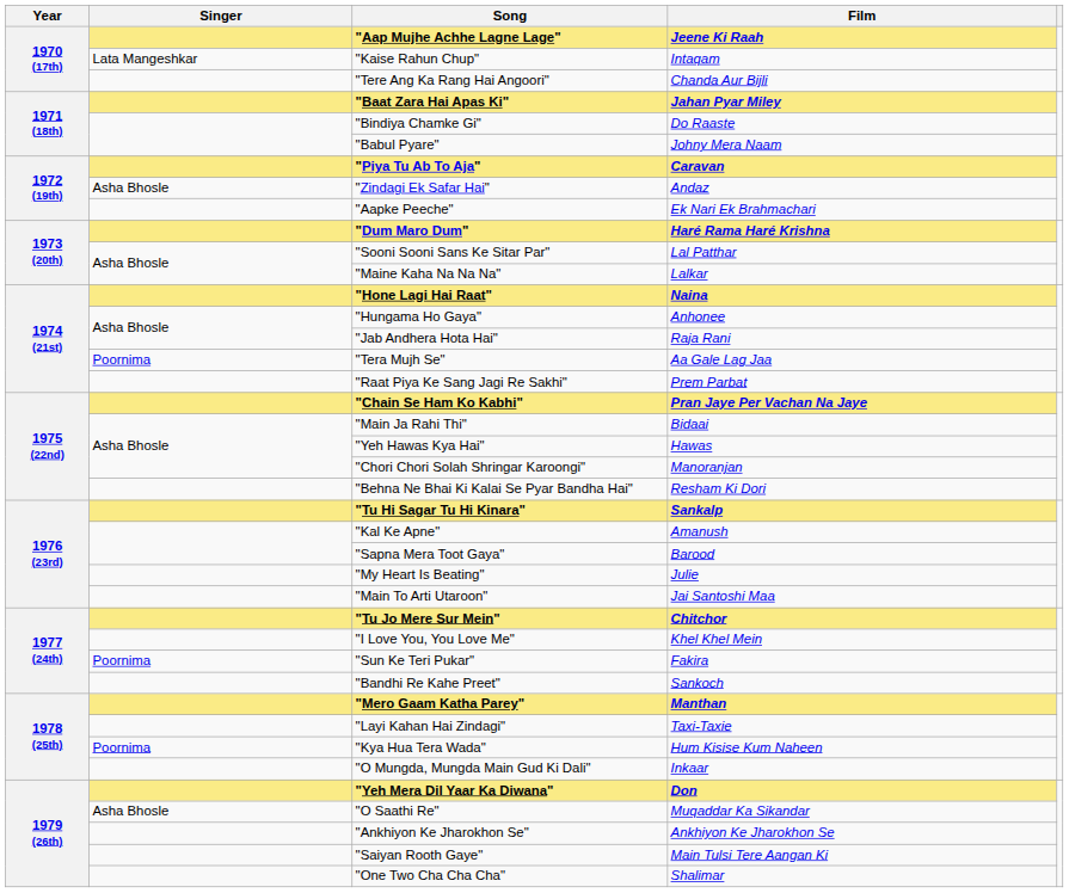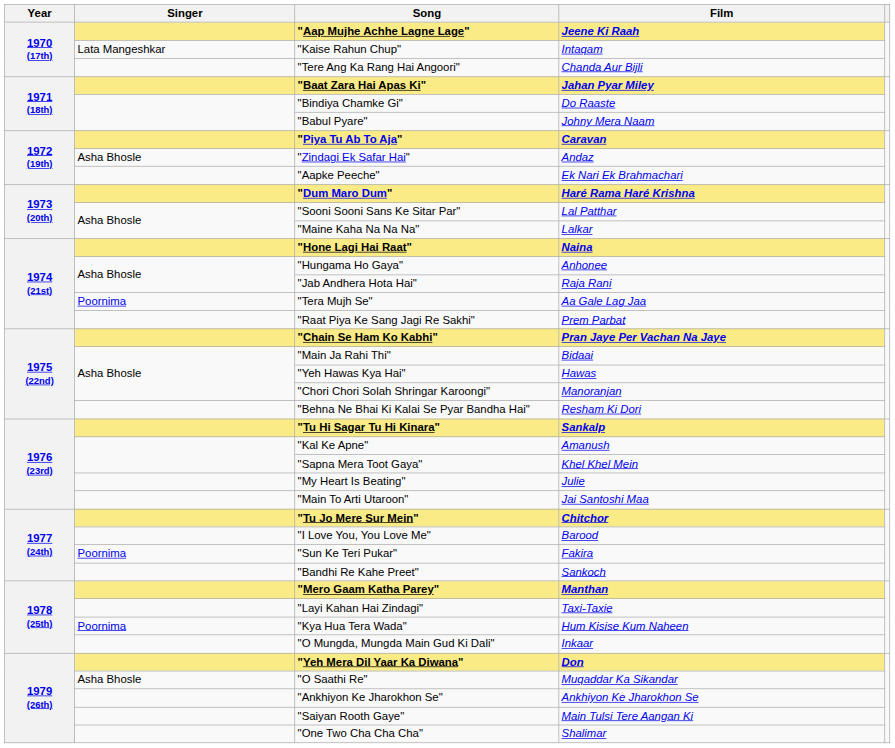"Sapna Mera Toot Gaya" | Film: Barood -> Khel Khel Mein
"I Love You, You Love Me" | Film: Khel Khel Mein -> Barood
